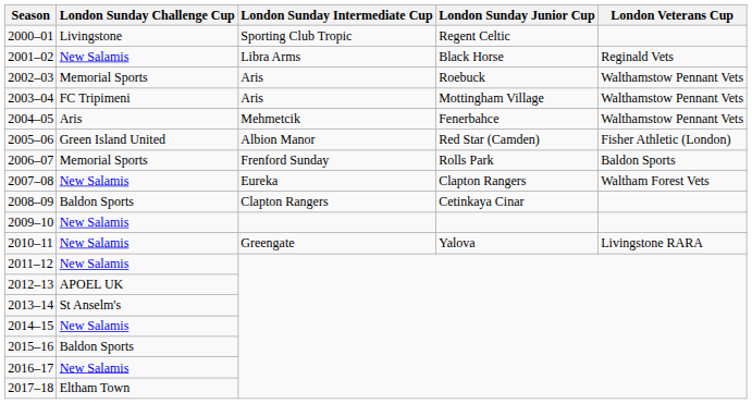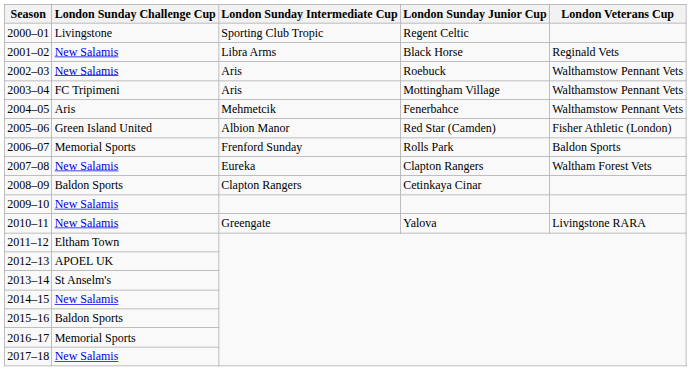2002–03 | London Sunday Challenge Cup: Memorial Sports -> New Salamis
2011–12 | London Sunday Challenge Cup: New Salamis -> Eltham Town
2016–17 | London Sunday Challenge Cup: New Salamis -> Memorial Sports
2017–18 | London Sunday Challenge Cup: Eltham Town -> New Salamis
